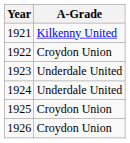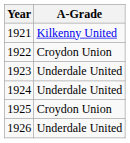1926 | A-Grade: Croydon Union -> Underdale United
